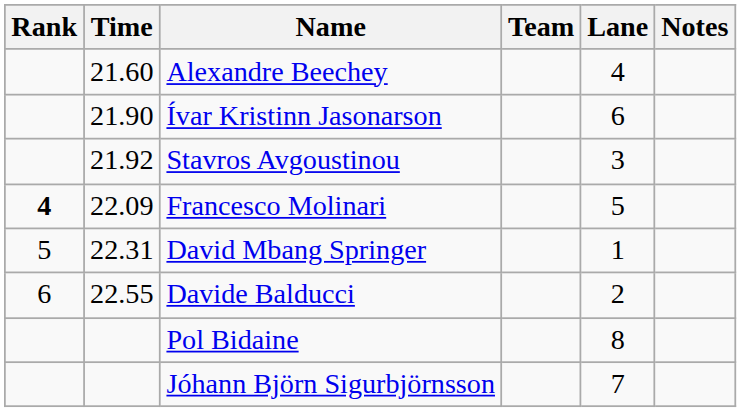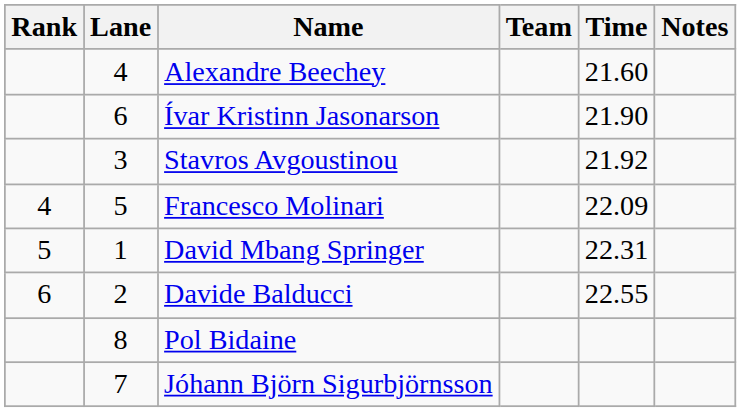columns swapped: Lane <-> Time
Francesco Molinari | Rank: bold -> normal
